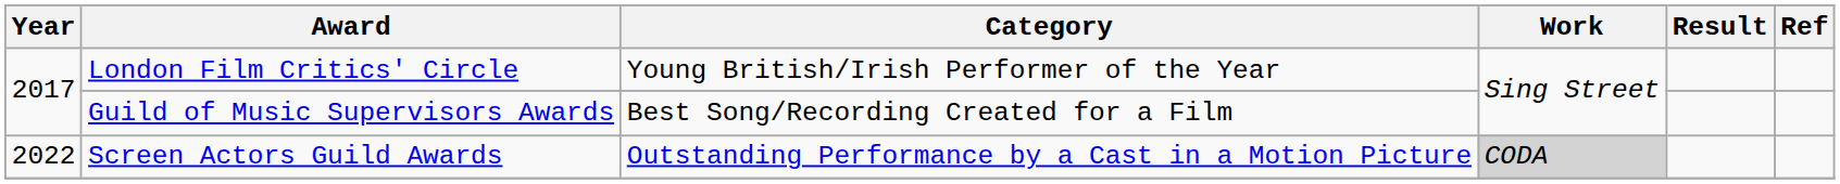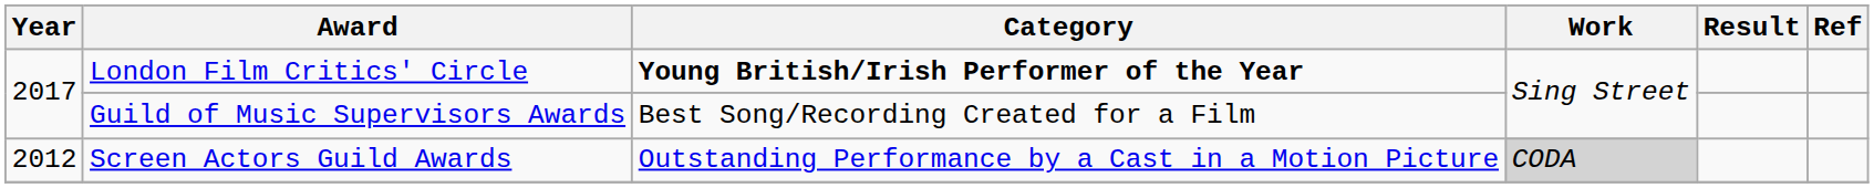London Film Critics' Circle | Category: normal -> bold
Screen Actors Guild Awards | Year: 2022 -> 2012
